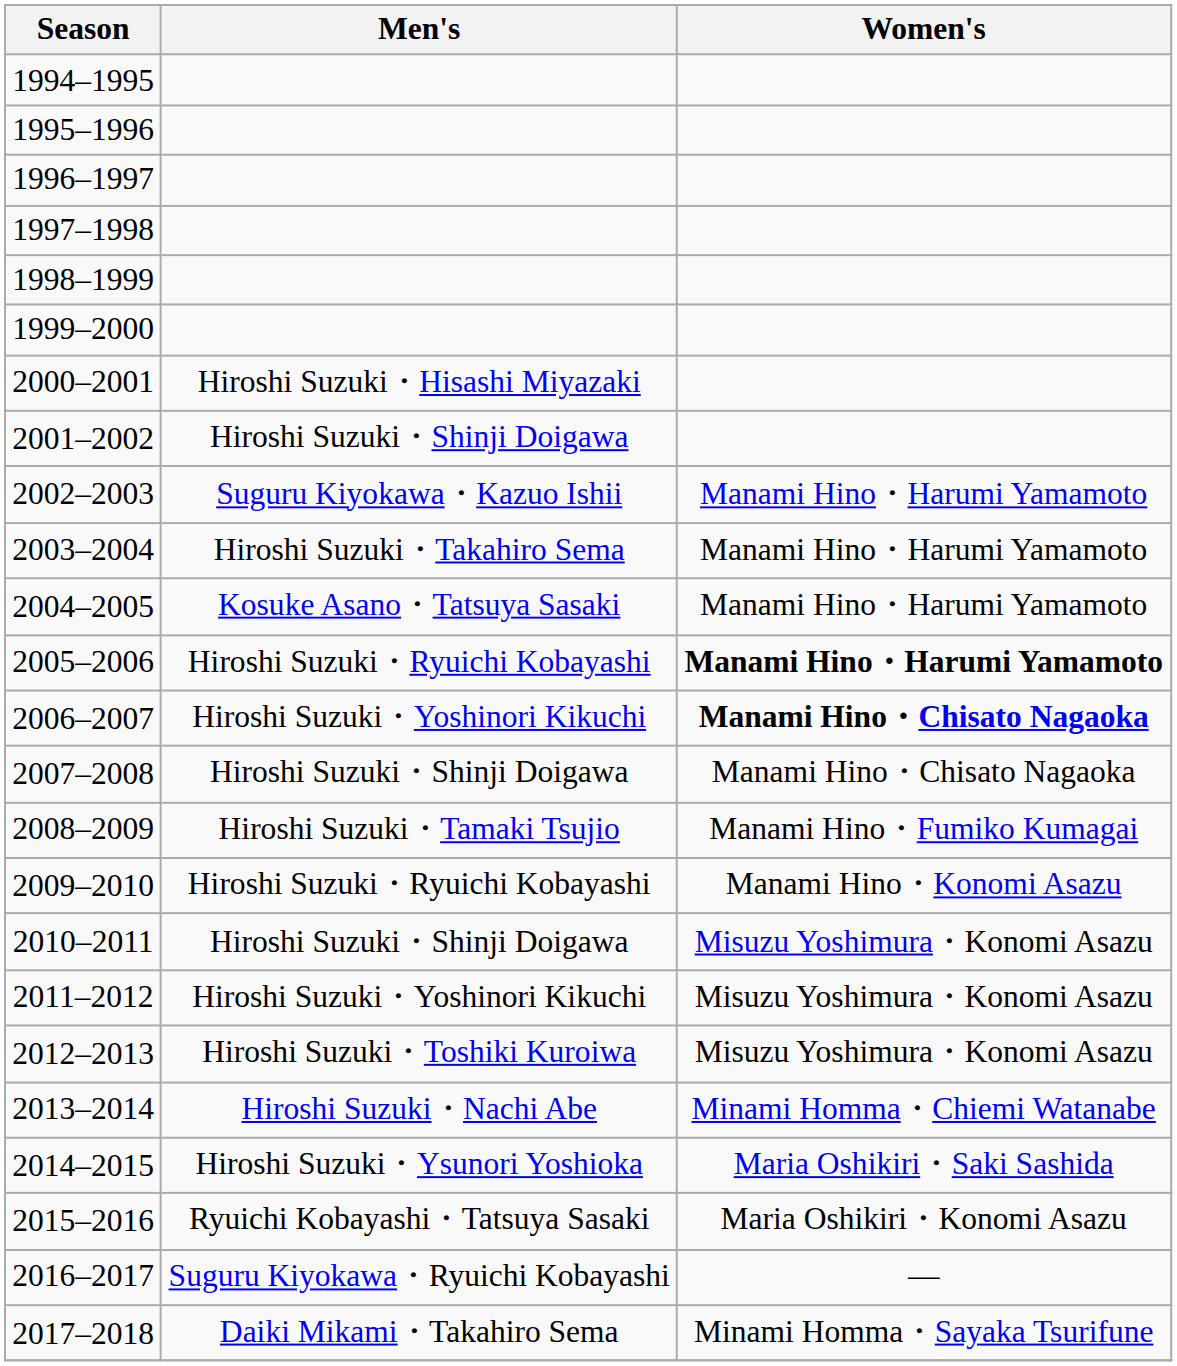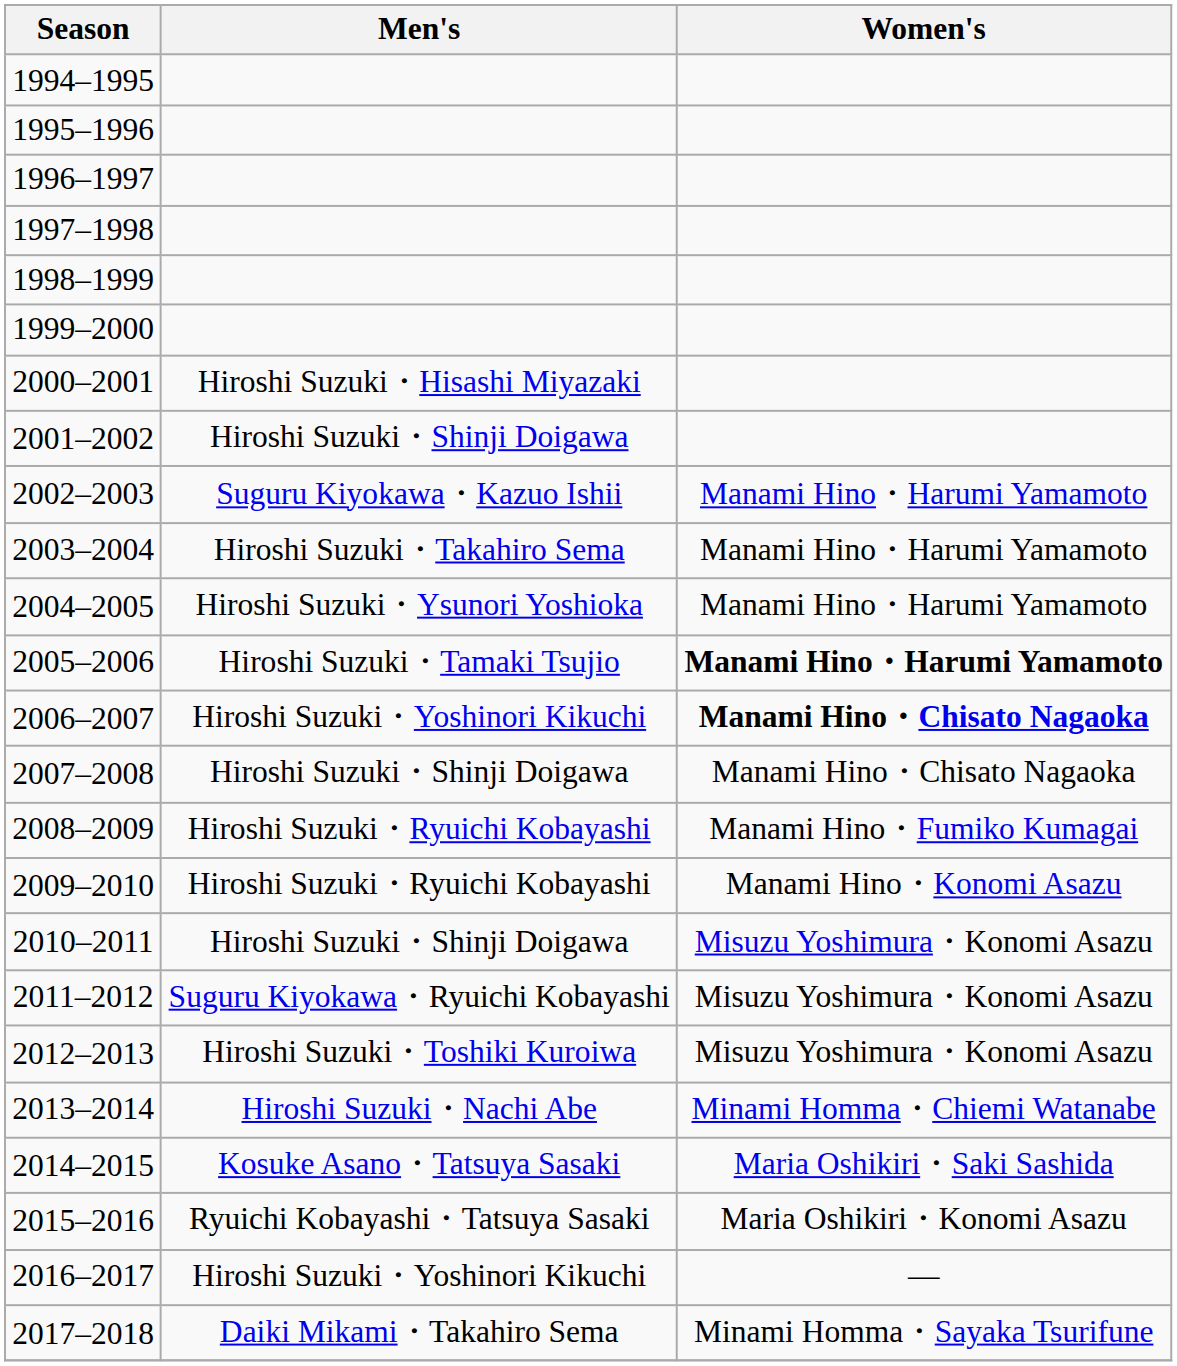2004–2005 | Men's: Kosuke Asano・Tatsuya Sasaki -> Hiroshi Suzuki・Ysunori Yoshioka
2005–2006 | Men's: Hiroshi Suzuki・Ryuichi Kobayashi -> Hiroshi Suzuki・Tamaki Tsujio
2008–2009 | Men's: Hiroshi Suzuki・Tamaki Tsujio -> Hiroshi Suzuki・Ryuichi Kobayashi
2011–2012 | Men's: Hiroshi Suzuki・Yoshinori Kikuchi -> Suguru Kiyokawa・Ryuichi Kobayashi
2014–2015 | Men's: Hiroshi Suzuki・Ysunori Yoshioka -> Kosuke Asano・Tatsuya Sasaki
2016–2017 | Men's: Suguru Kiyokawa・Ryuichi Kobayashi -> Hiroshi Suzuki・Yoshinori Kikuchi
